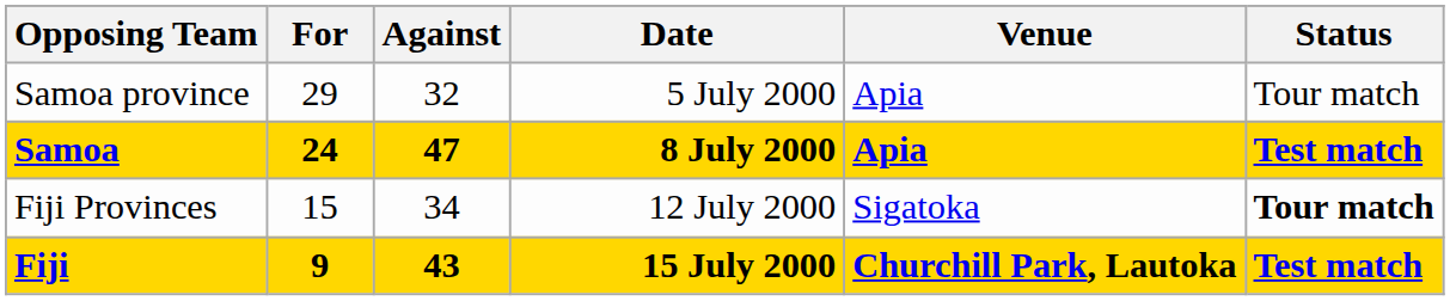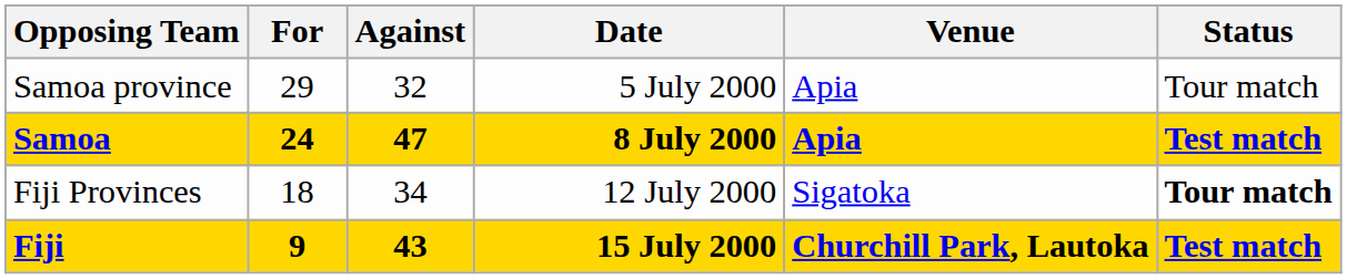Fiji Provinces | For: 15 -> 18
